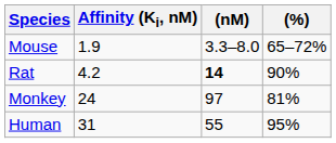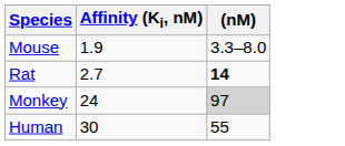- column: (%) | 65–72% | 90% | 81% | 95%
Rat | Affinity (Ki, nM): 4.2 -> 2.7
Monkey | (nM): no background -> lightgrey background
Human | Affinity (Ki, nM): 31 -> 30
